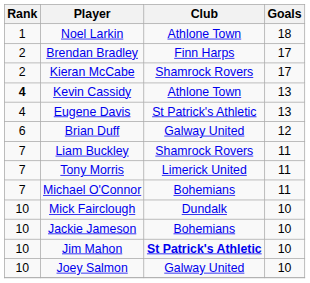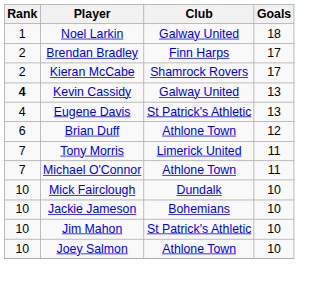Noel Larkin | Club: Athlone Town -> Galway United
Kevin Cassidy | Club: Athlone Town -> Galway United
Brian Duff | Club: Galway United -> Athlone Town
- row: 7 | Liam Buckley | Shamrock Rovers | 11
Michael O'Connor | Club: Bohemians -> Athlone Town
Jim Mahon | Club: bold -> normal
Joey Salmon | Club: Galway United -> Athlone Town
